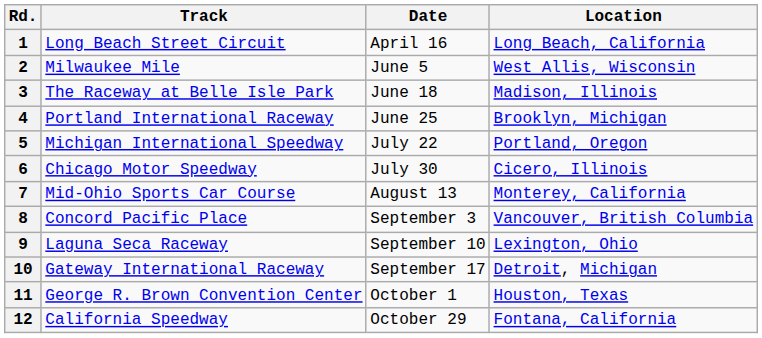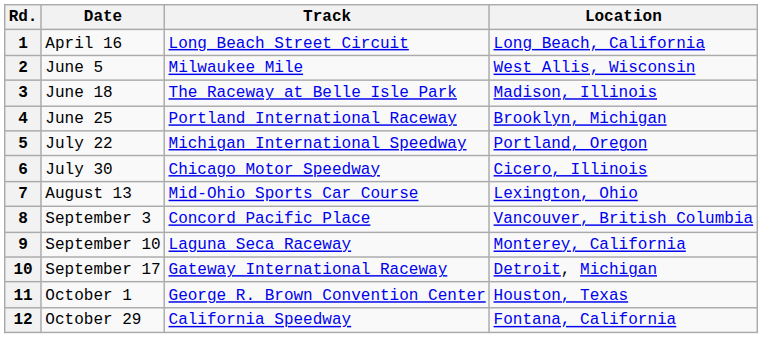columns swapped: Date <-> Track
7 | Location: Monterey, California -> Lexington, Ohio
9 | Location: Lexington, Ohio -> Monterey, California
